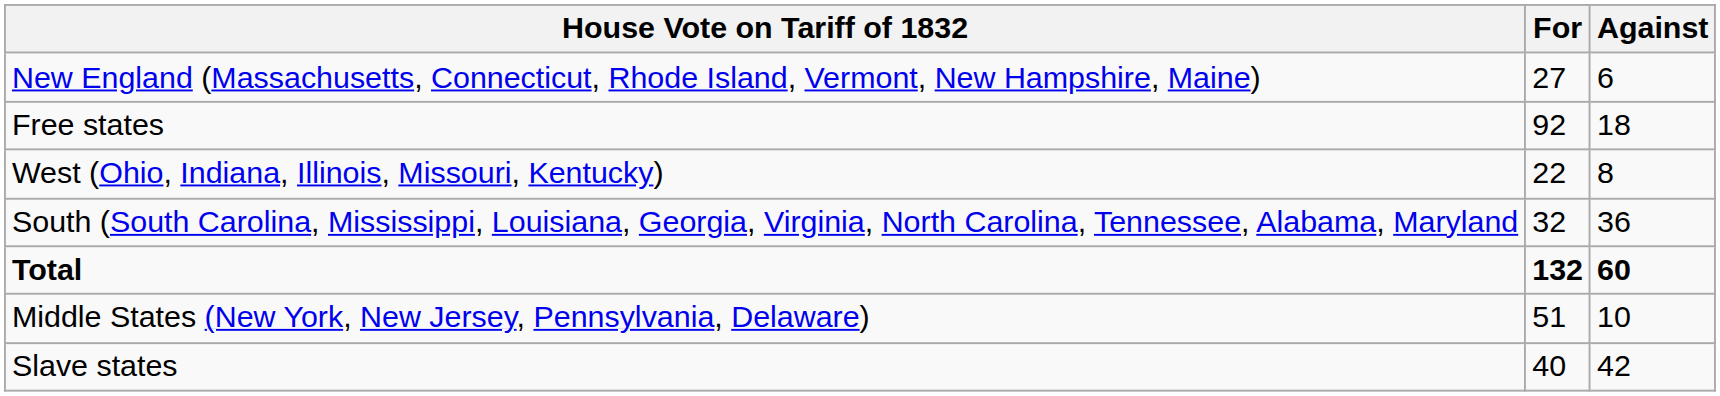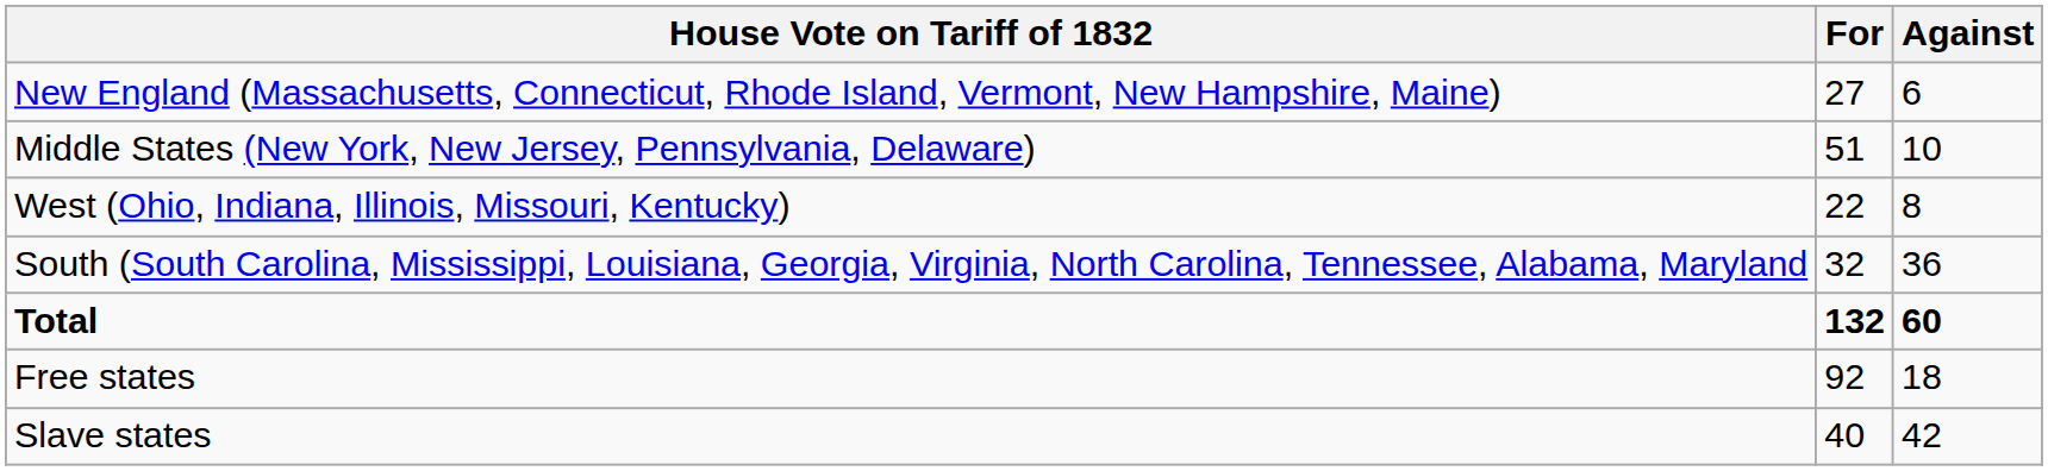rows swapped: Middle States (New York, New Jersey, Pennsylvania, Delaware) <-> Free states
